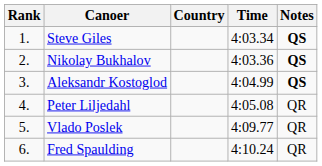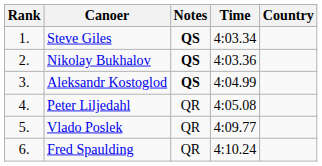columns swapped: Country <-> Notes
